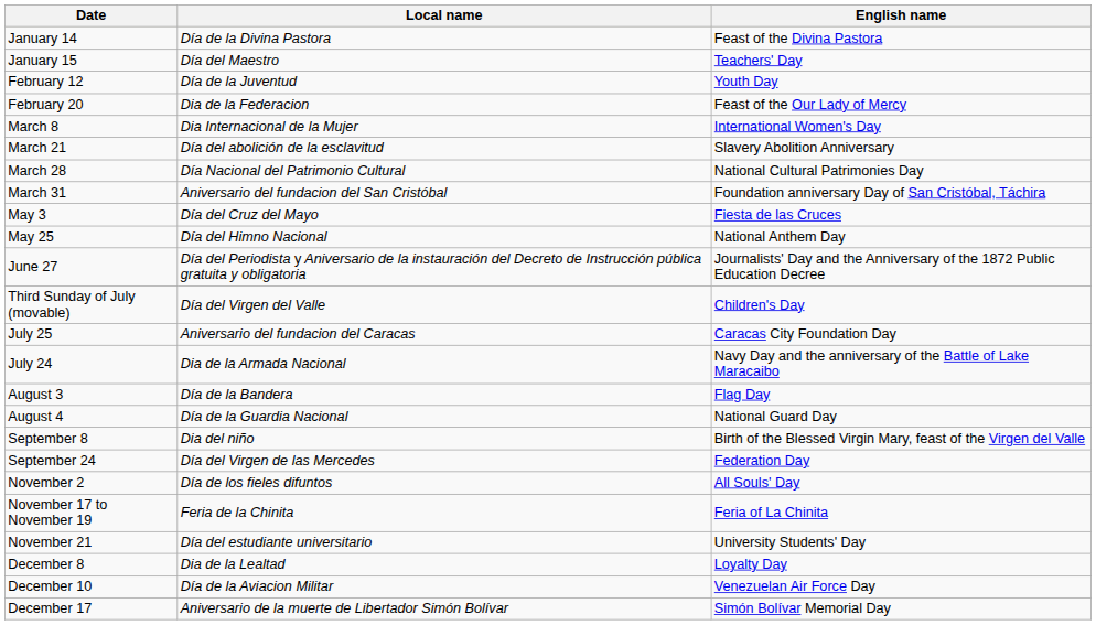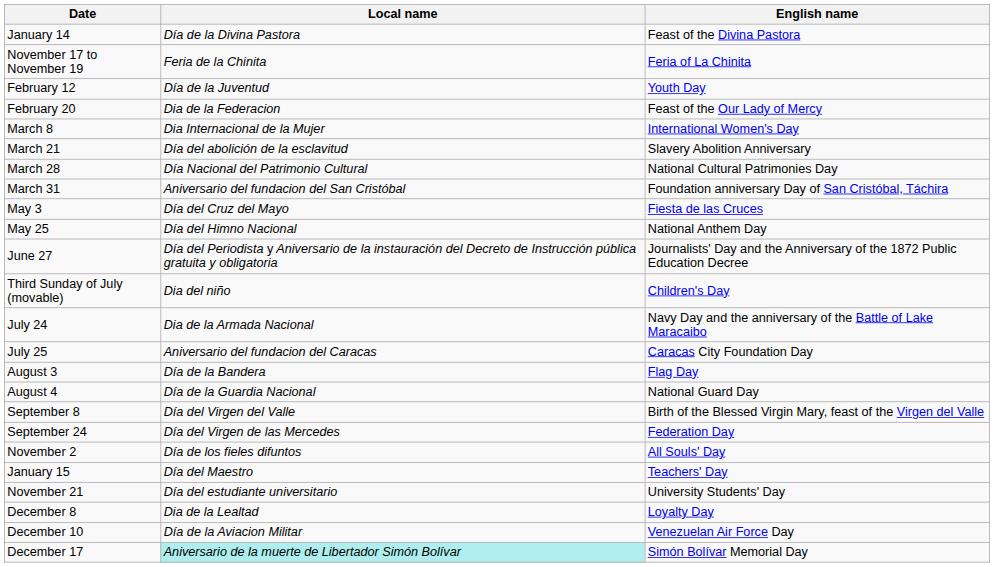rows swapped: January 15 <-> November 17 to November 19
Third Sunday of July (movable) | Local name: Día del Virgen del Valle -> Dia del niño
rows swapped: July 24 <-> July 25
September 8 | Local name: Dia del niño -> Día del Virgen del Valle
December 17 | Local name: no background -> paleturquoise background
